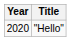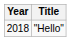"Hello" | Year: 2020 -> 2018
